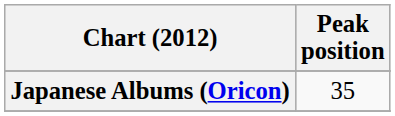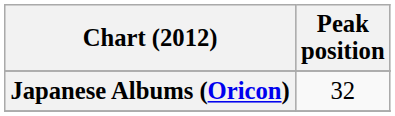Japanese Albums (Oricon) | Peak position: 35 -> 32
